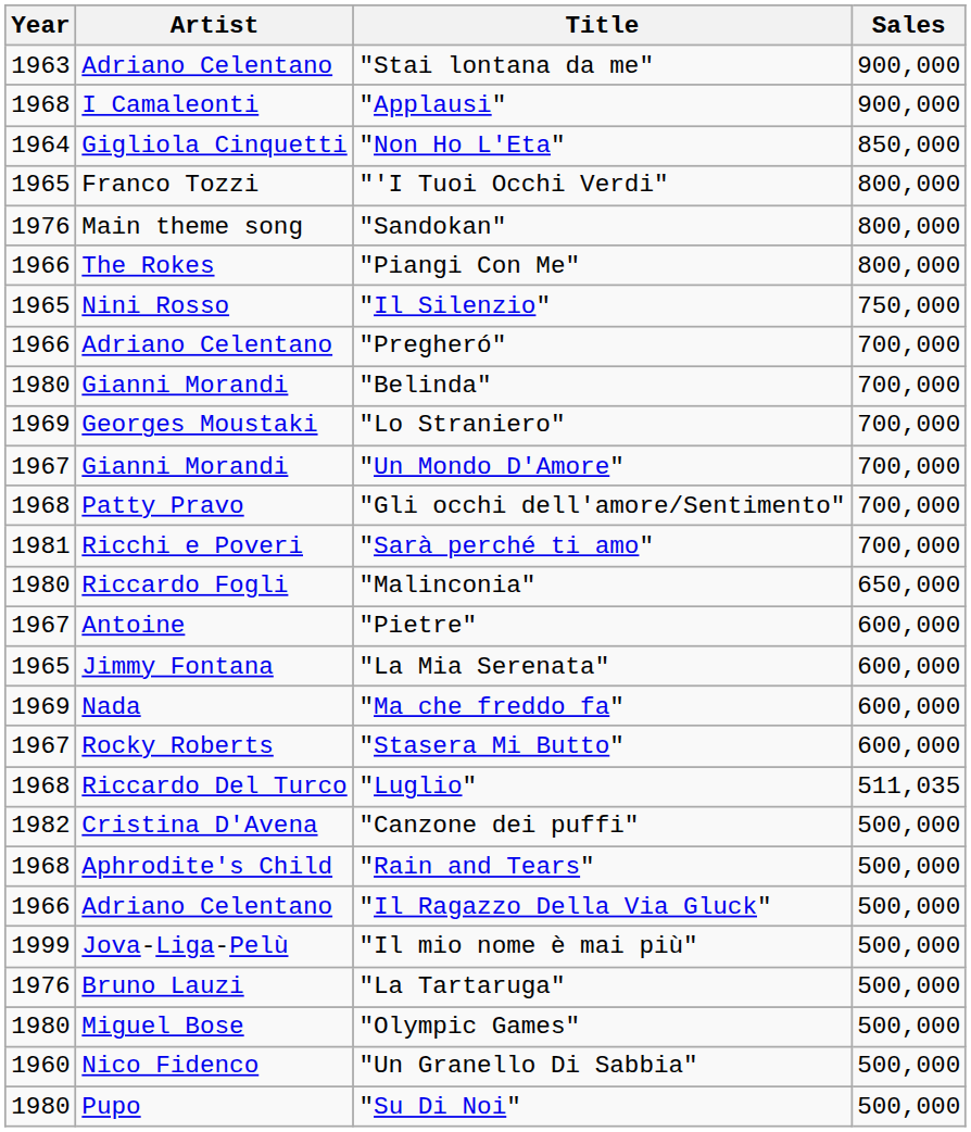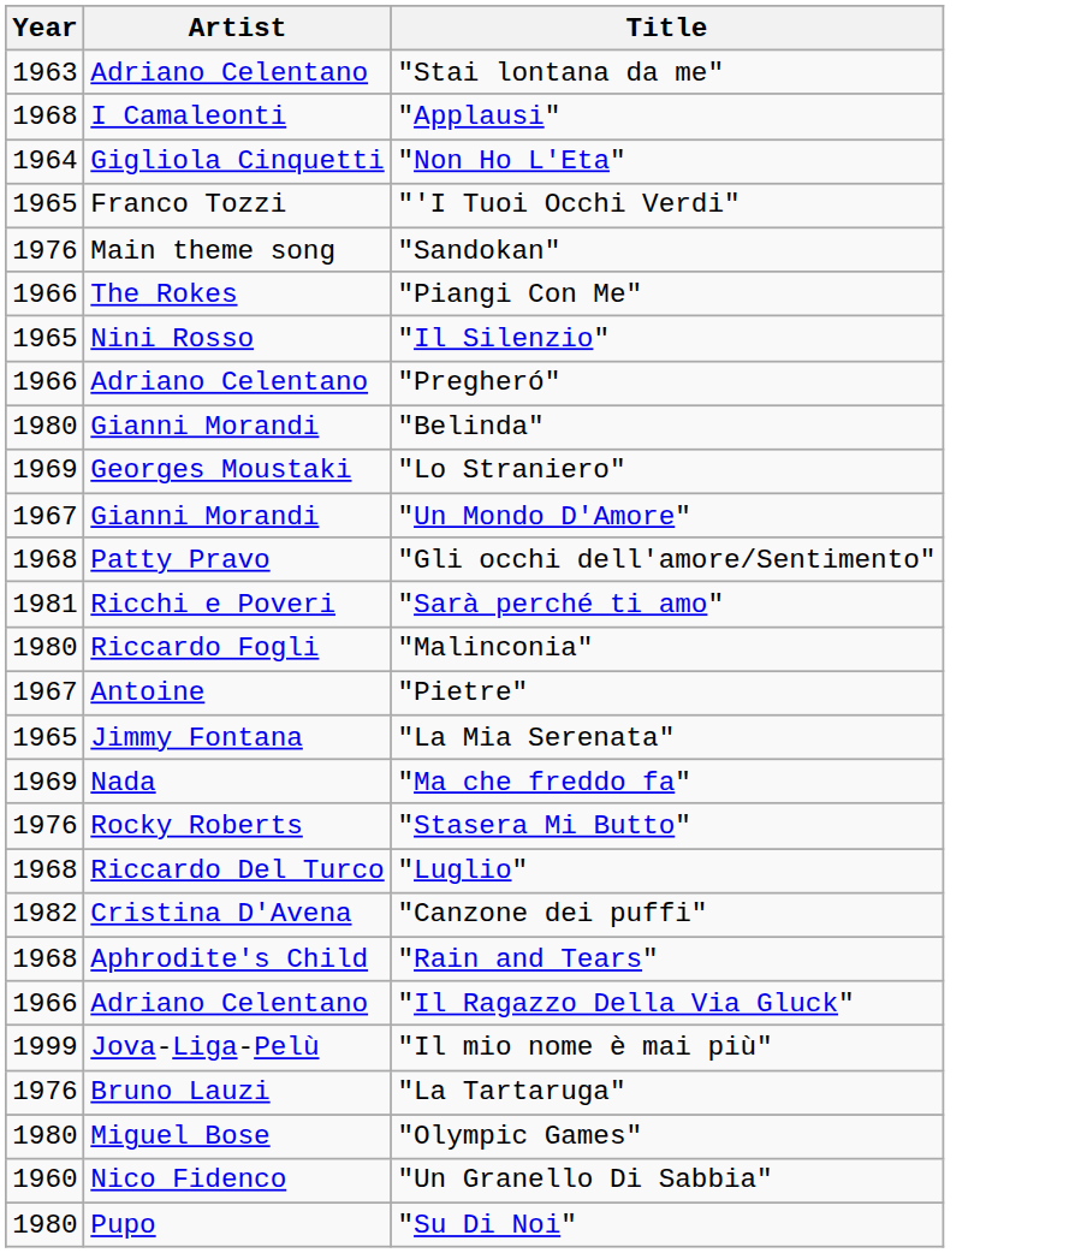- column: Sales | 900,000 | 900,000 | 850,000 | 800,000 | 800,000 | 800,000 | 750,000 | 700,000 | 700,000 | 700,000 | 700,000 | 700,000 | 700,000 | 650,000 | 600,000 | 600,000 | 600,000 | 600,000 | 511,035 | 500,000 | 500,000 | 500,000 | 500,000 | 500,000 | 500,000 | 500,000 | 500,000
"Stasera Mi Butto" | Year: 1967 -> 1976
